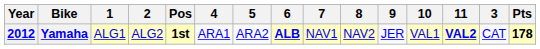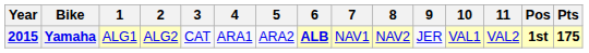columns swapped: 3 <-> Pos
Yamaha | Year: 2012 -> 2015
Yamaha | 11: bold -> normal
Yamaha | Pts: 178 -> 175
